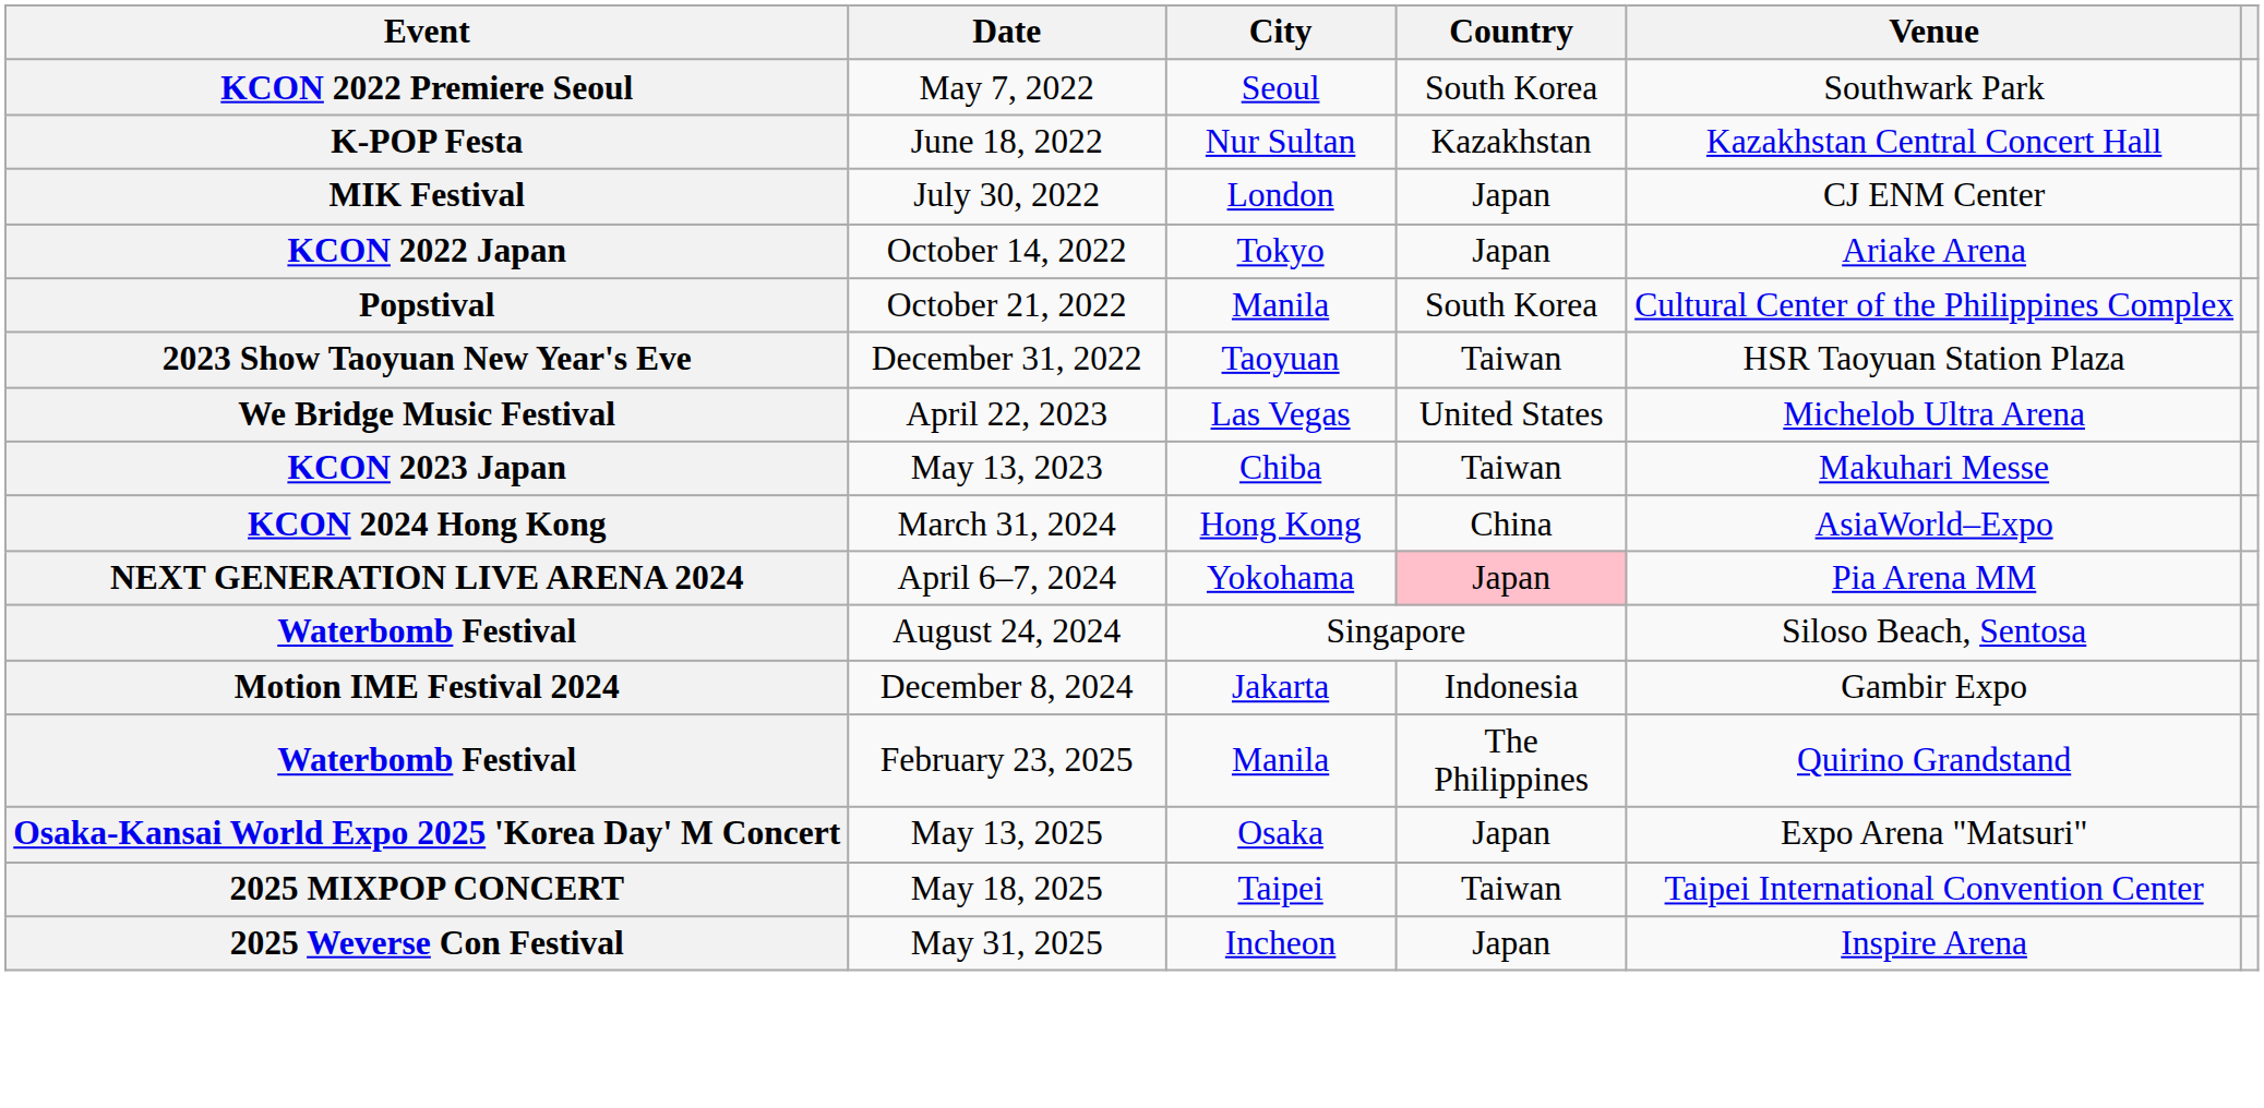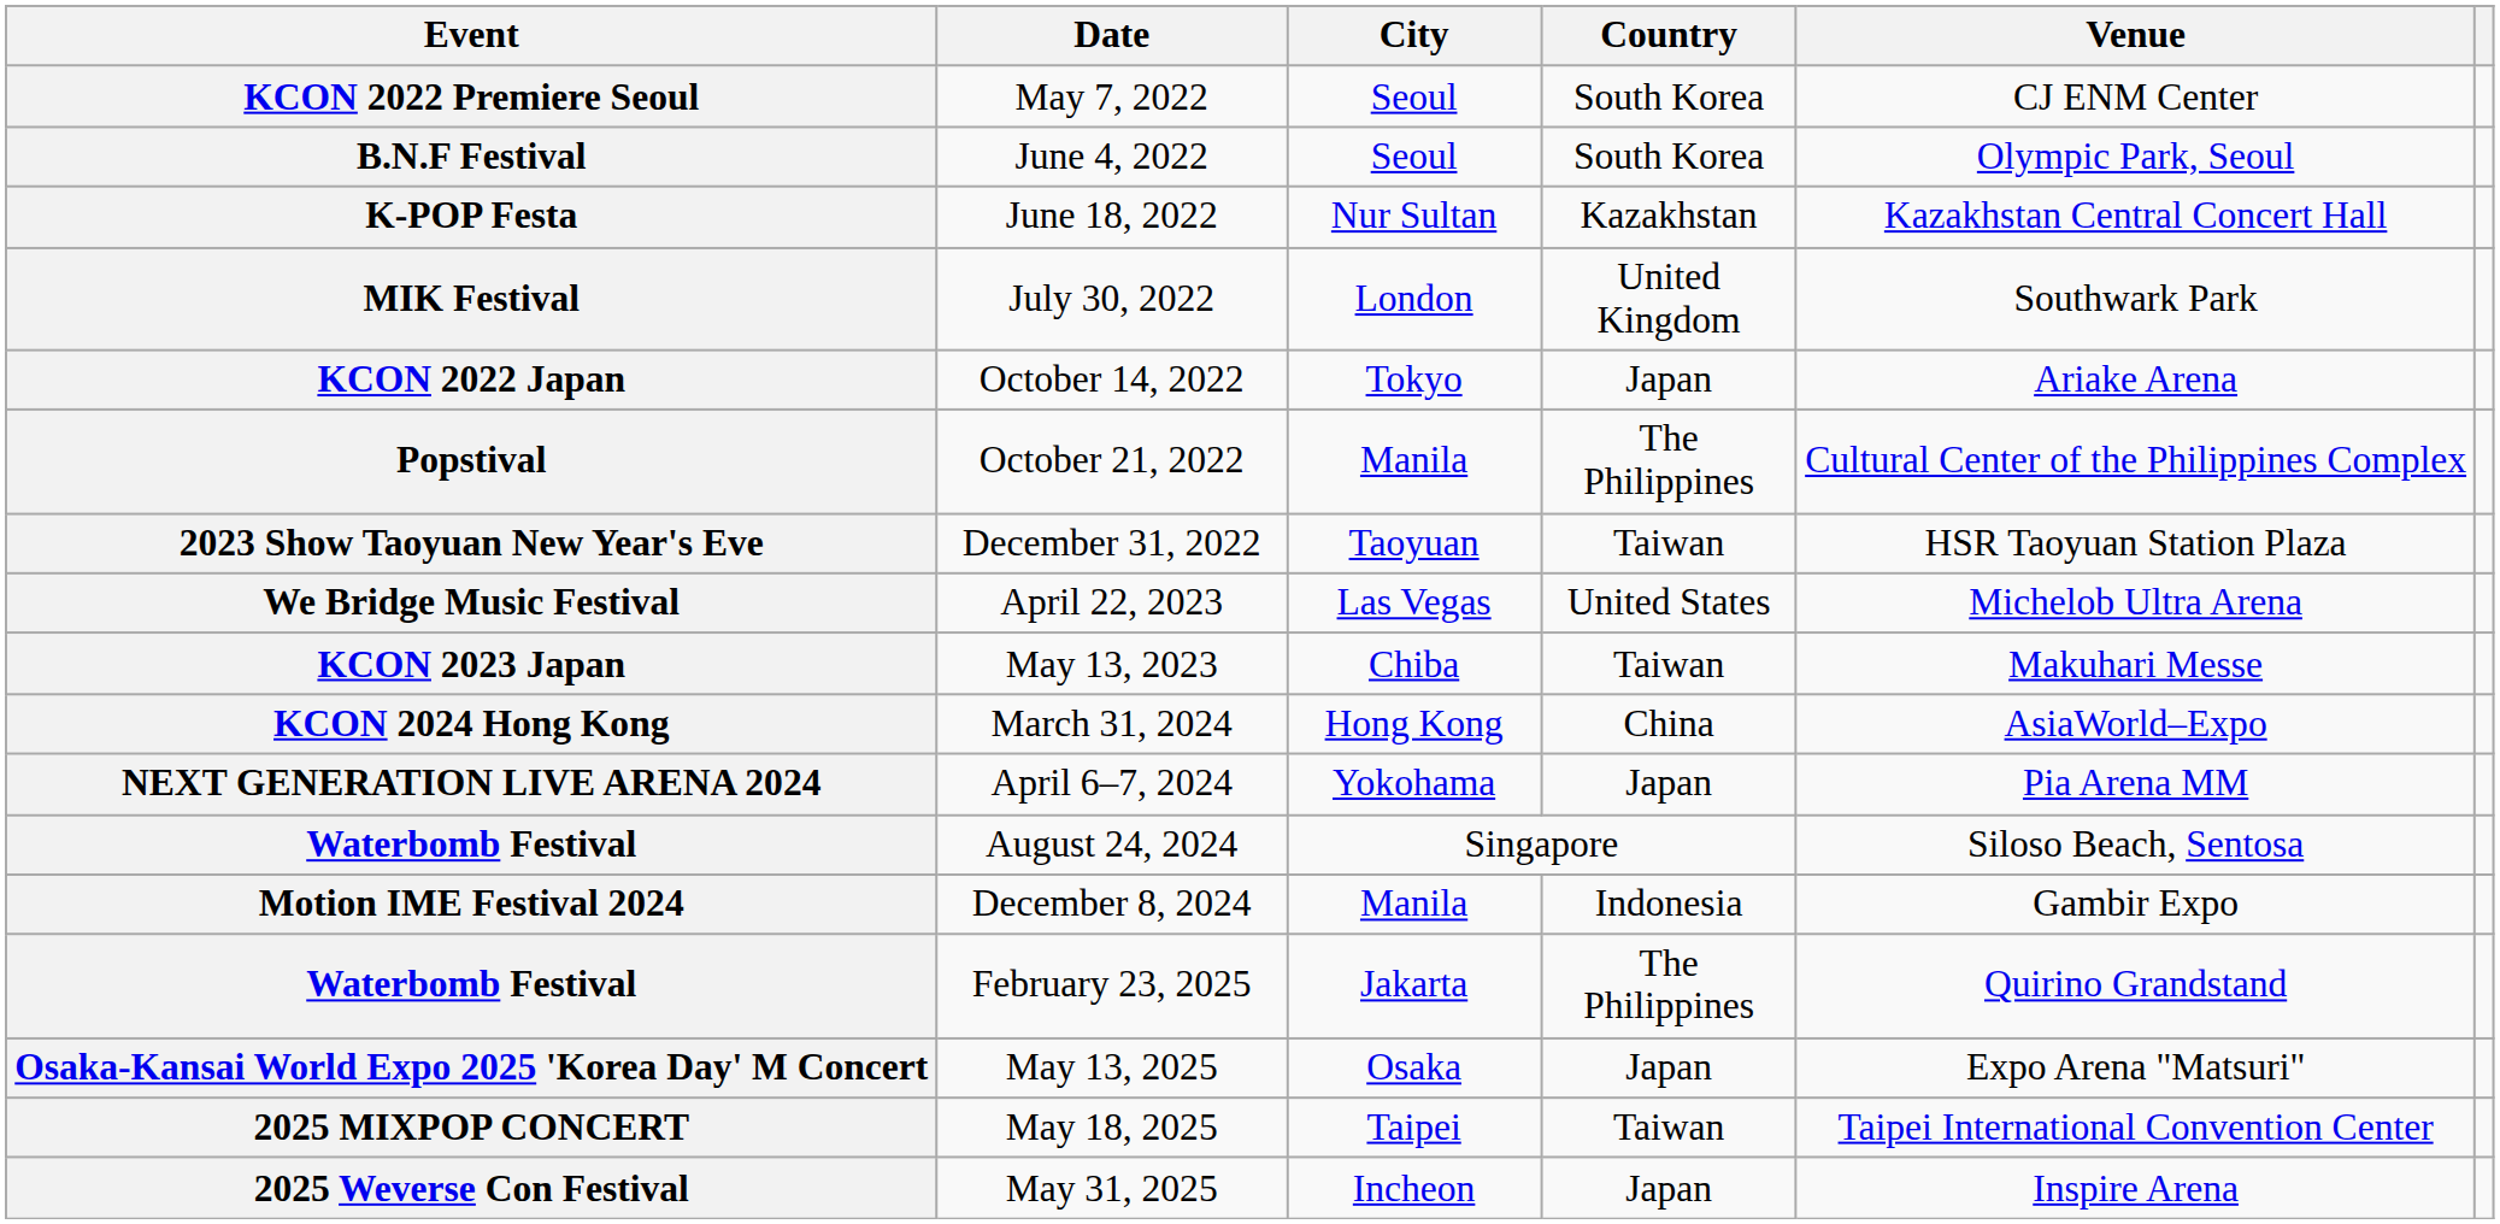KCON 2022 Premiere Seoul | Venue: Southwark Park -> CJ ENM Center
+ row: B.N.F Festival | June 4, 2022 | Seoul | South Korea | Olympic Park, Seoul
MIK Festival | Country: Japan -> United Kingdom
MIK Festival | Venue: CJ ENM Center -> Southwark Park
Popstival | Country: South Korea -> The Philippines
NEXT GENERATION LIVE ARENA 2024 | Country: pink background -> no background
Motion IME Festival 2024 | City: Jakarta -> Manila
Waterbomb Festival / February 23, 2025 | City: Manila -> Jakarta
